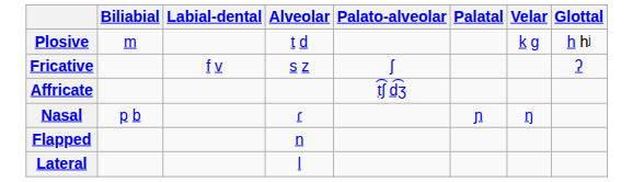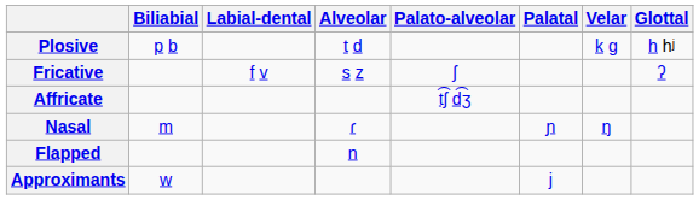Plosive | Biliabial: m -> p b
Nasal | Biliabial: p b -> m
- row: Lateral | l
+ row: Approximants | w | j
